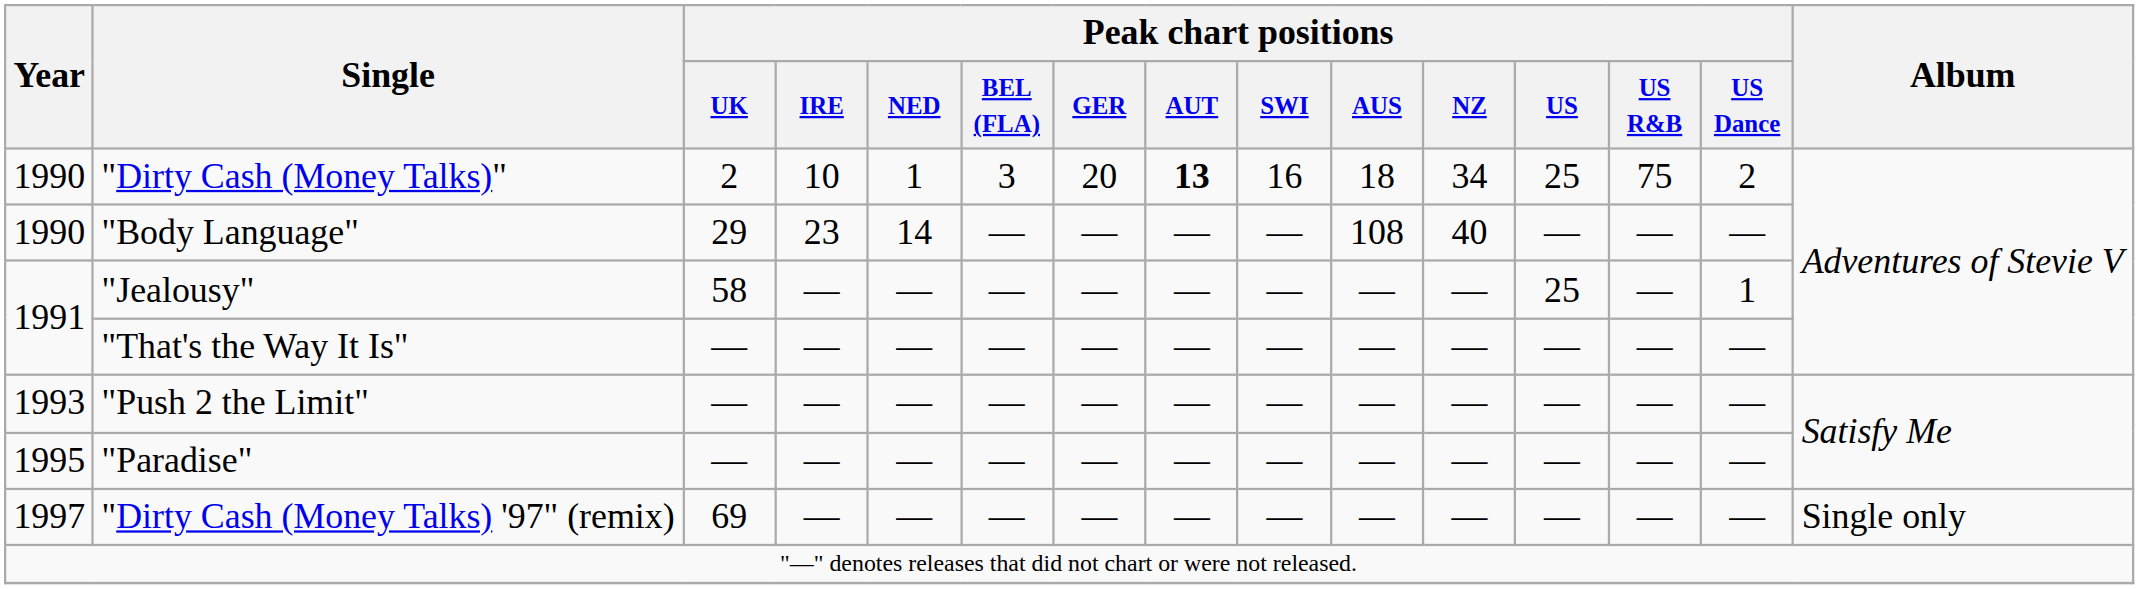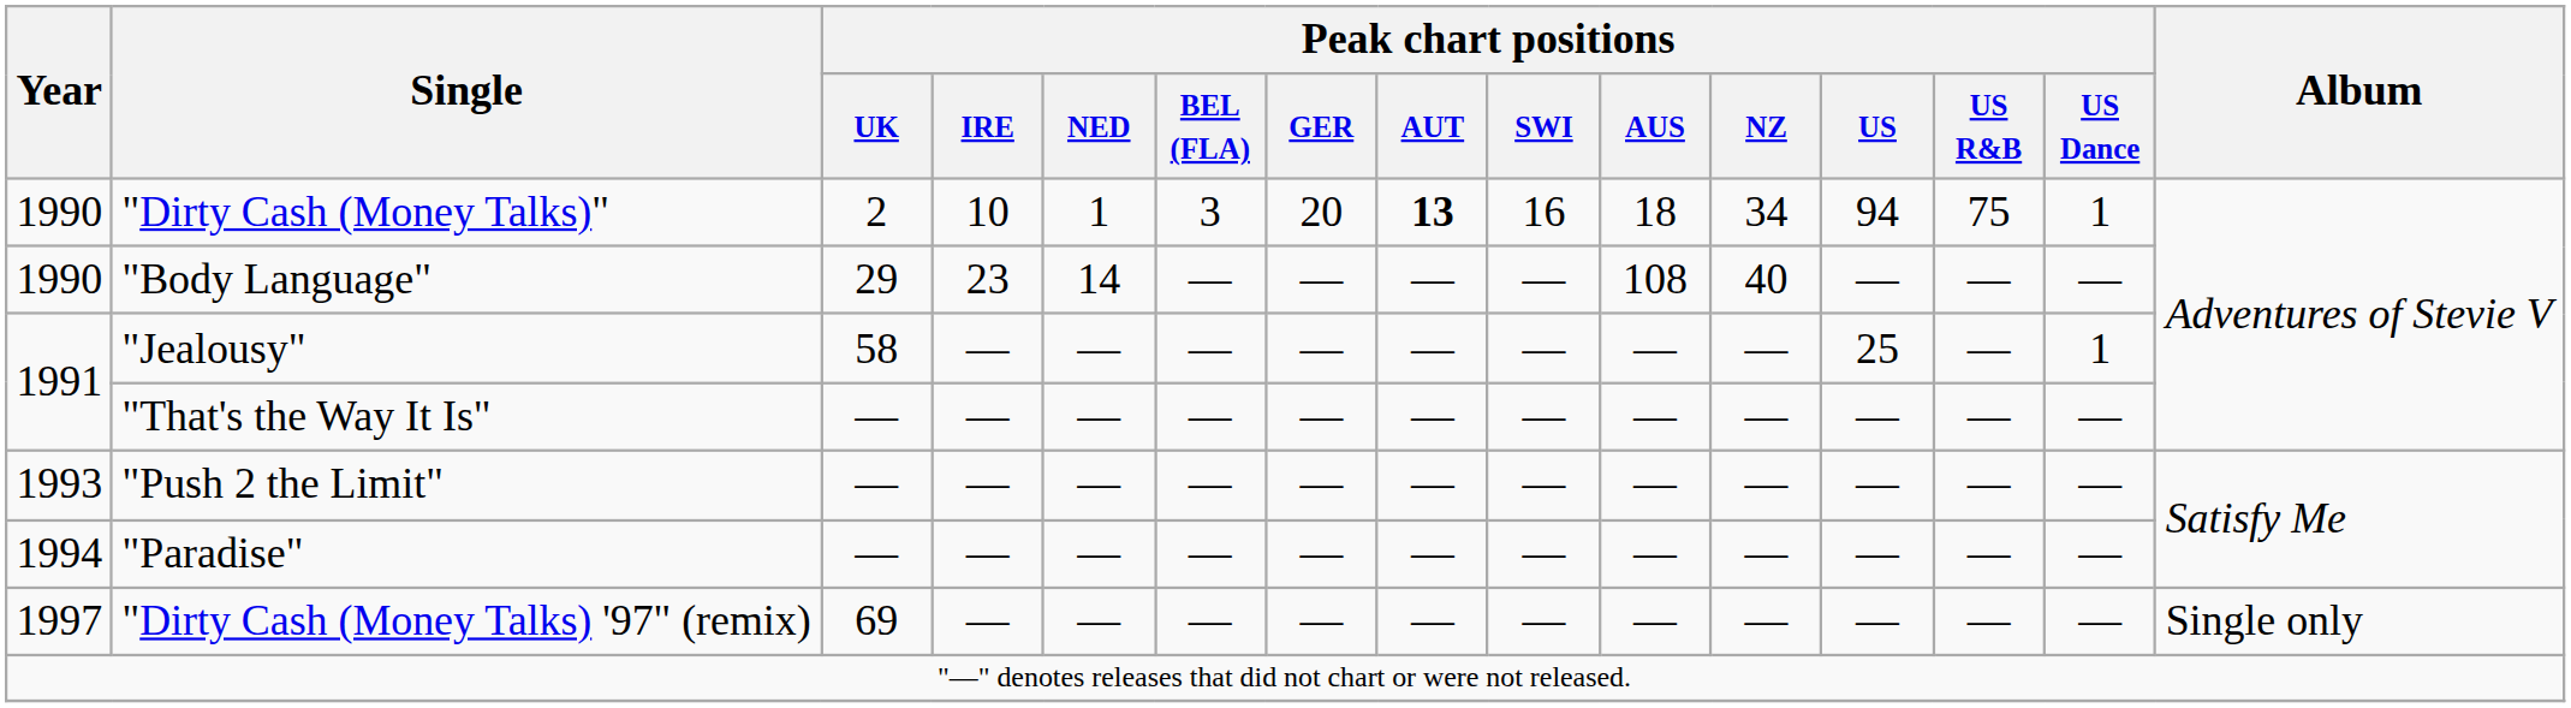"Dirty Cash (Money Talks)" | Peak chart positions / US: 25 -> 94
"Dirty Cash (Money Talks)" | Peak chart positions / US Dance: 2 -> 1
"Paradise" | Year: 1995 -> 1994
